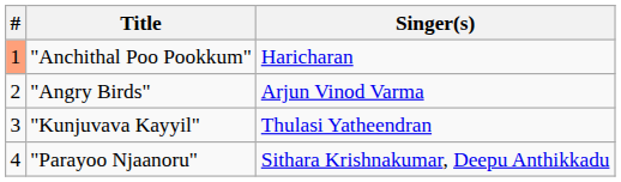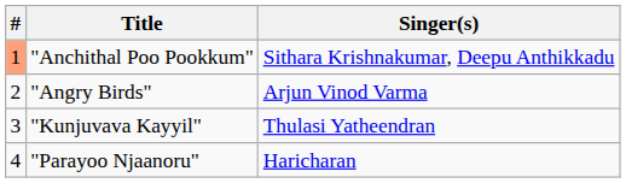"Anchithal Poo Pookkum" | Singer(s): Haricharan -> Sithara Krishnakumar, Deepu Anthikkadu
"Parayoo Njaanoru" | Singer(s): Sithara Krishnakumar, Deepu Anthikkadu -> Haricharan
